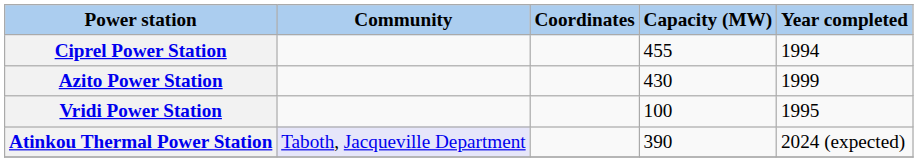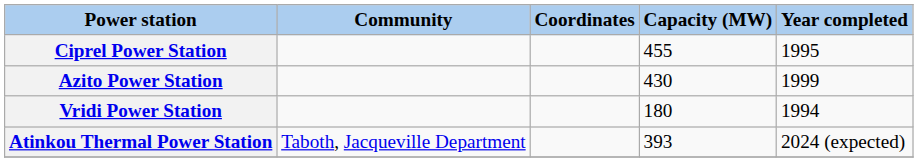Ciprel Power Station | Year completed: 1994 -> 1995
Vridi Power Station | Capacity (MW): 100 -> 180
Vridi Power Station | Year completed: 1995 -> 1994
Atinkou Thermal Power Station | Community: lavender background -> no background
Atinkou Thermal Power Station | Capacity (MW): 390 -> 393
